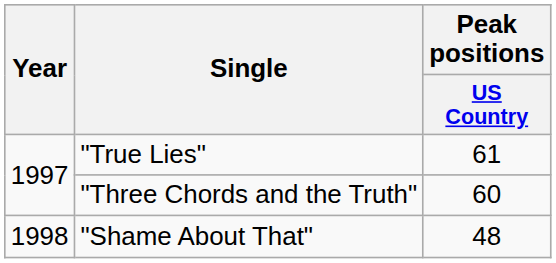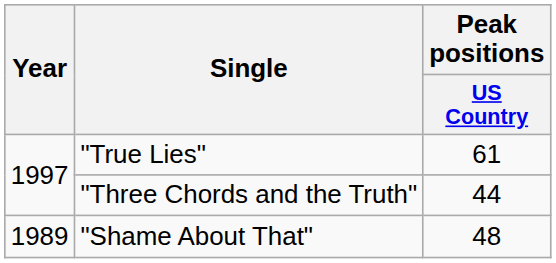"Three Chords and the Truth" | Peak positions / US Country: 60 -> 44
"Shame About That" | Year: 1998 -> 1989
